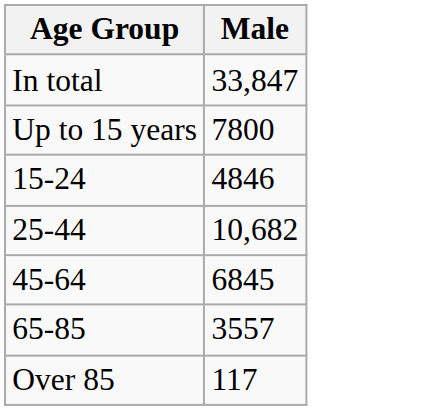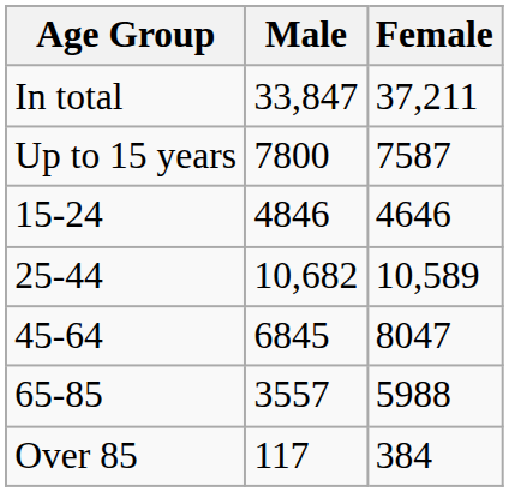+ column: Female | 37,211 | 7587 | 4646 | 10,589 | 8047 | 5988 | 384
